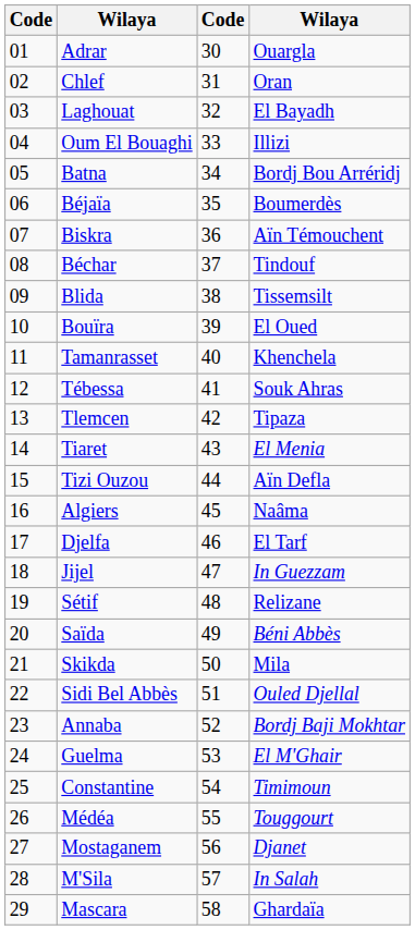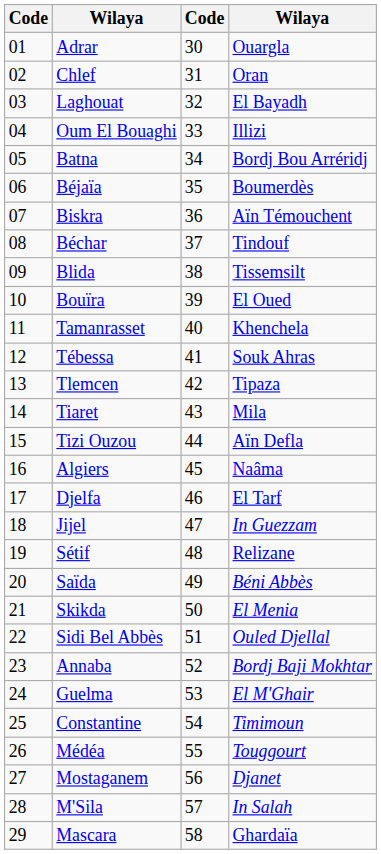Tiaret | column 4: El Menia -> Mila
Skikda | column 4: Mila -> El Menia
